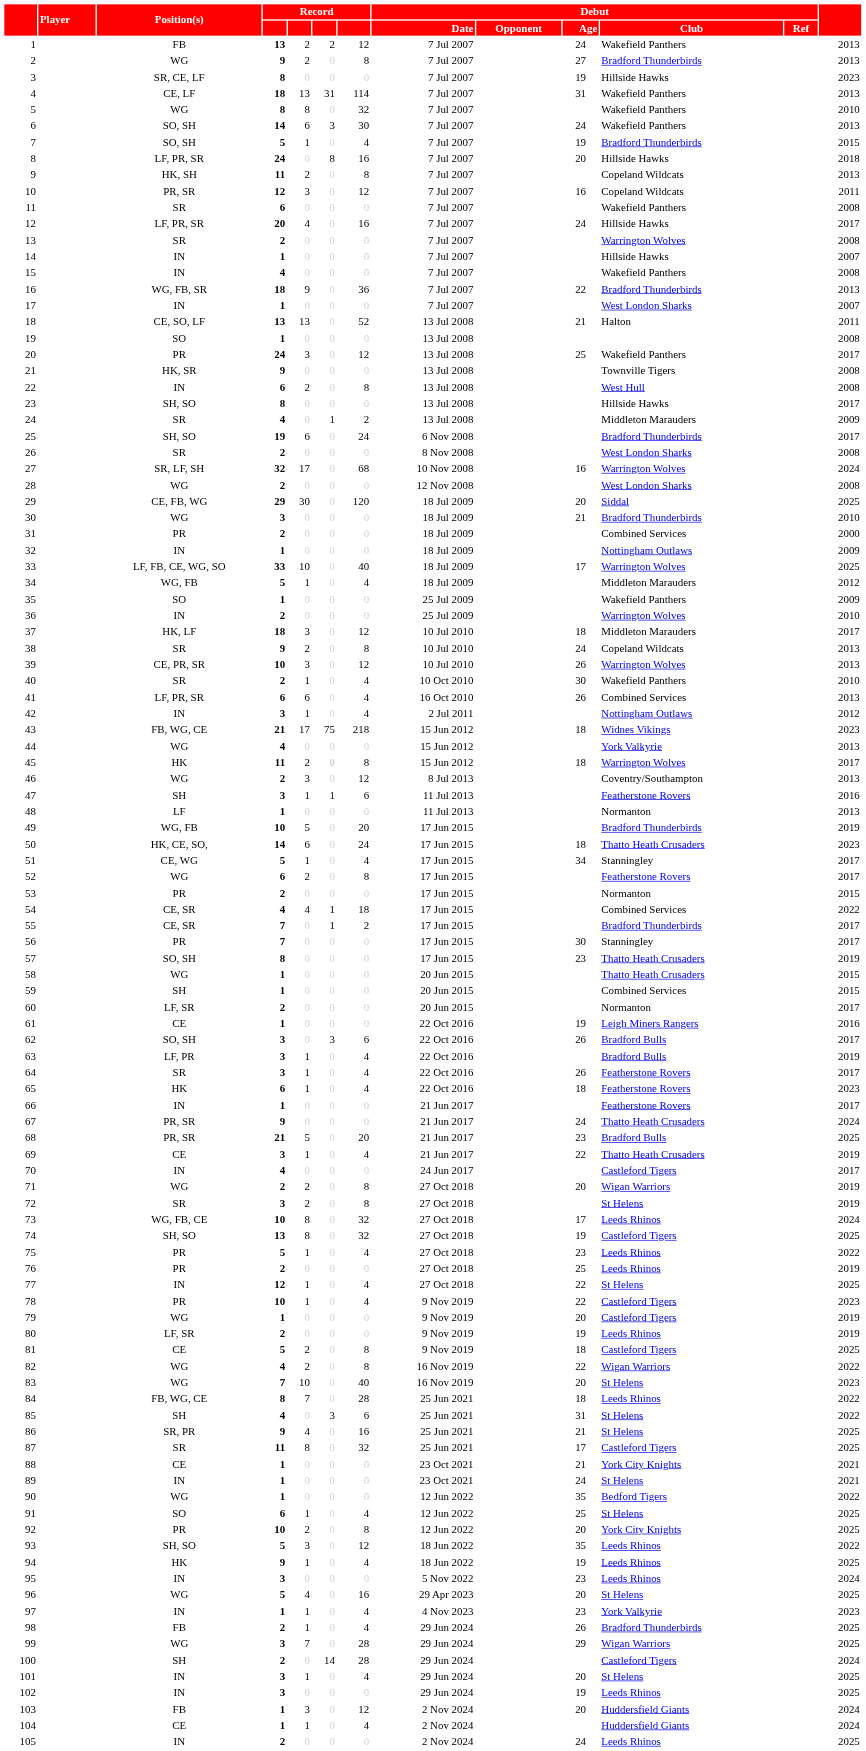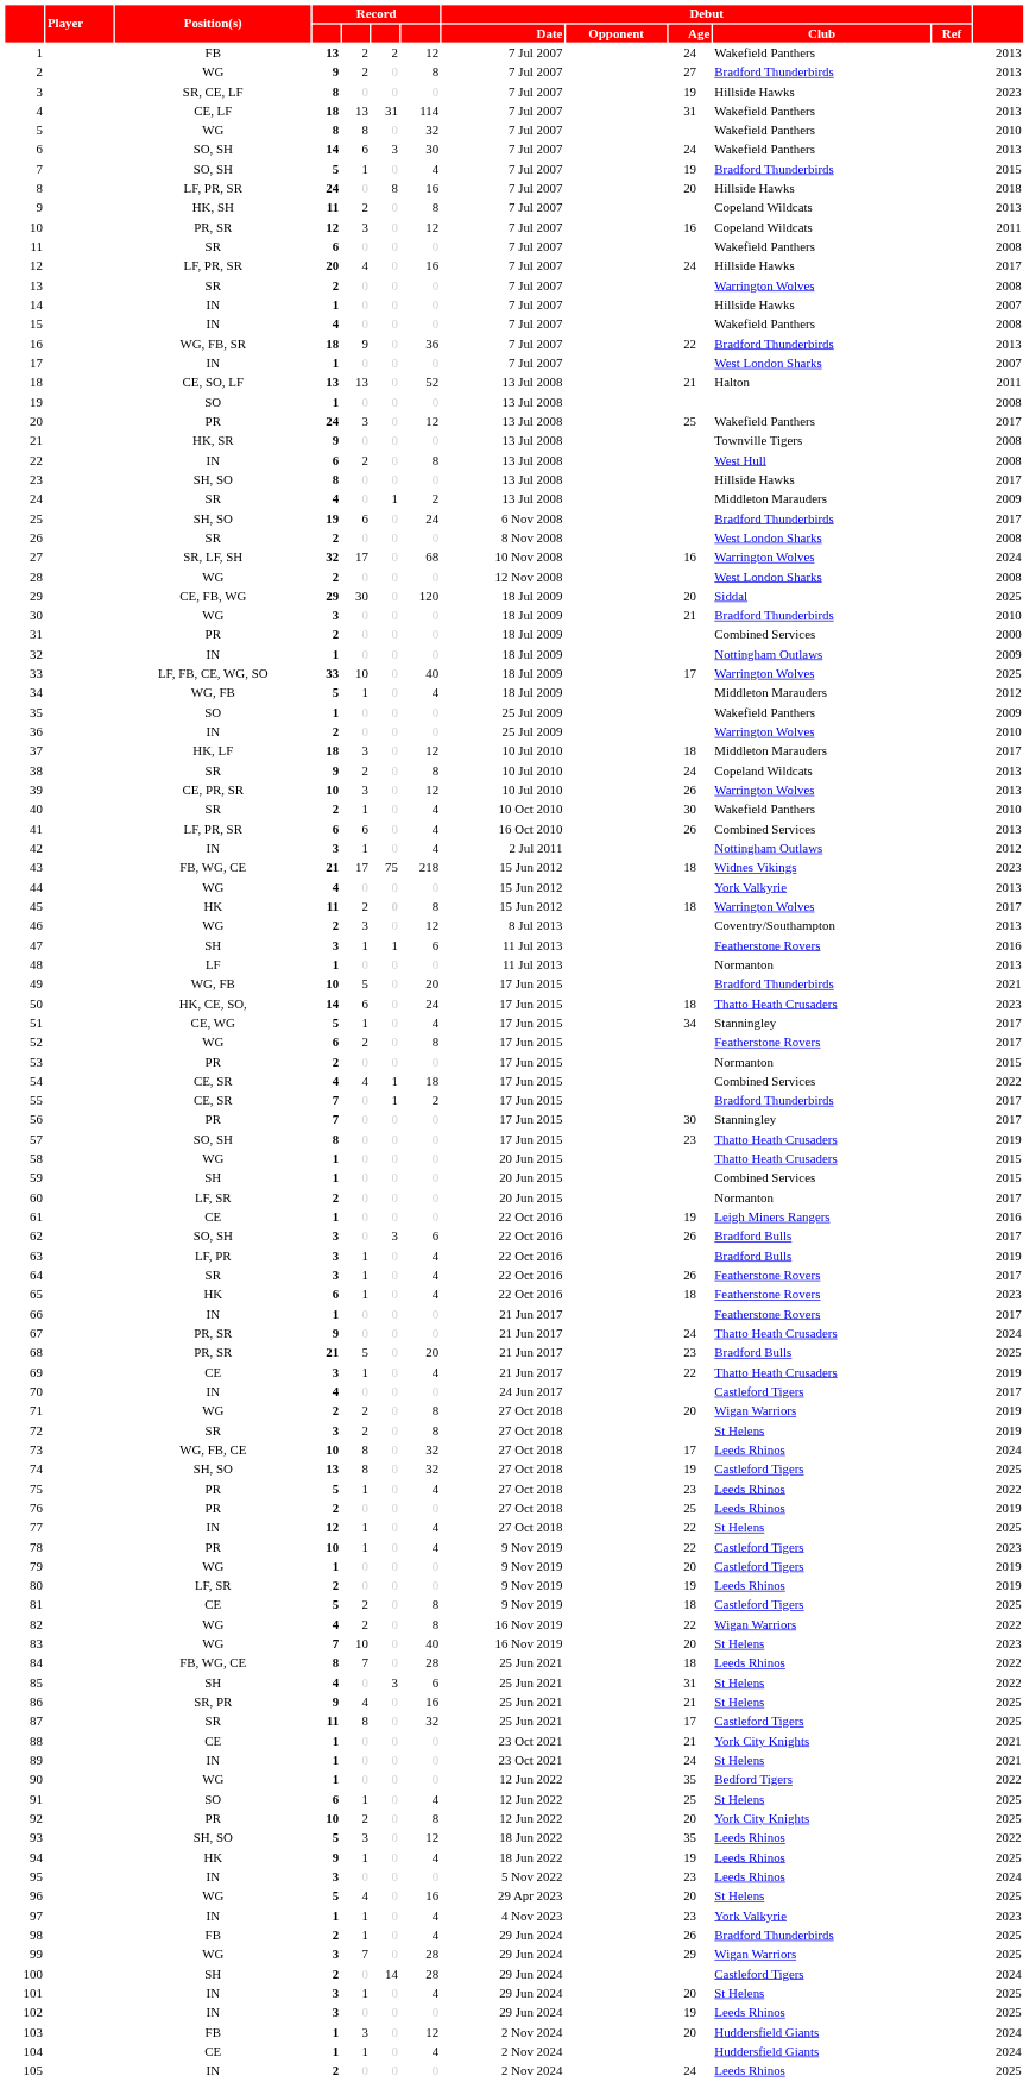49 | column 13: 2019 -> 2021
